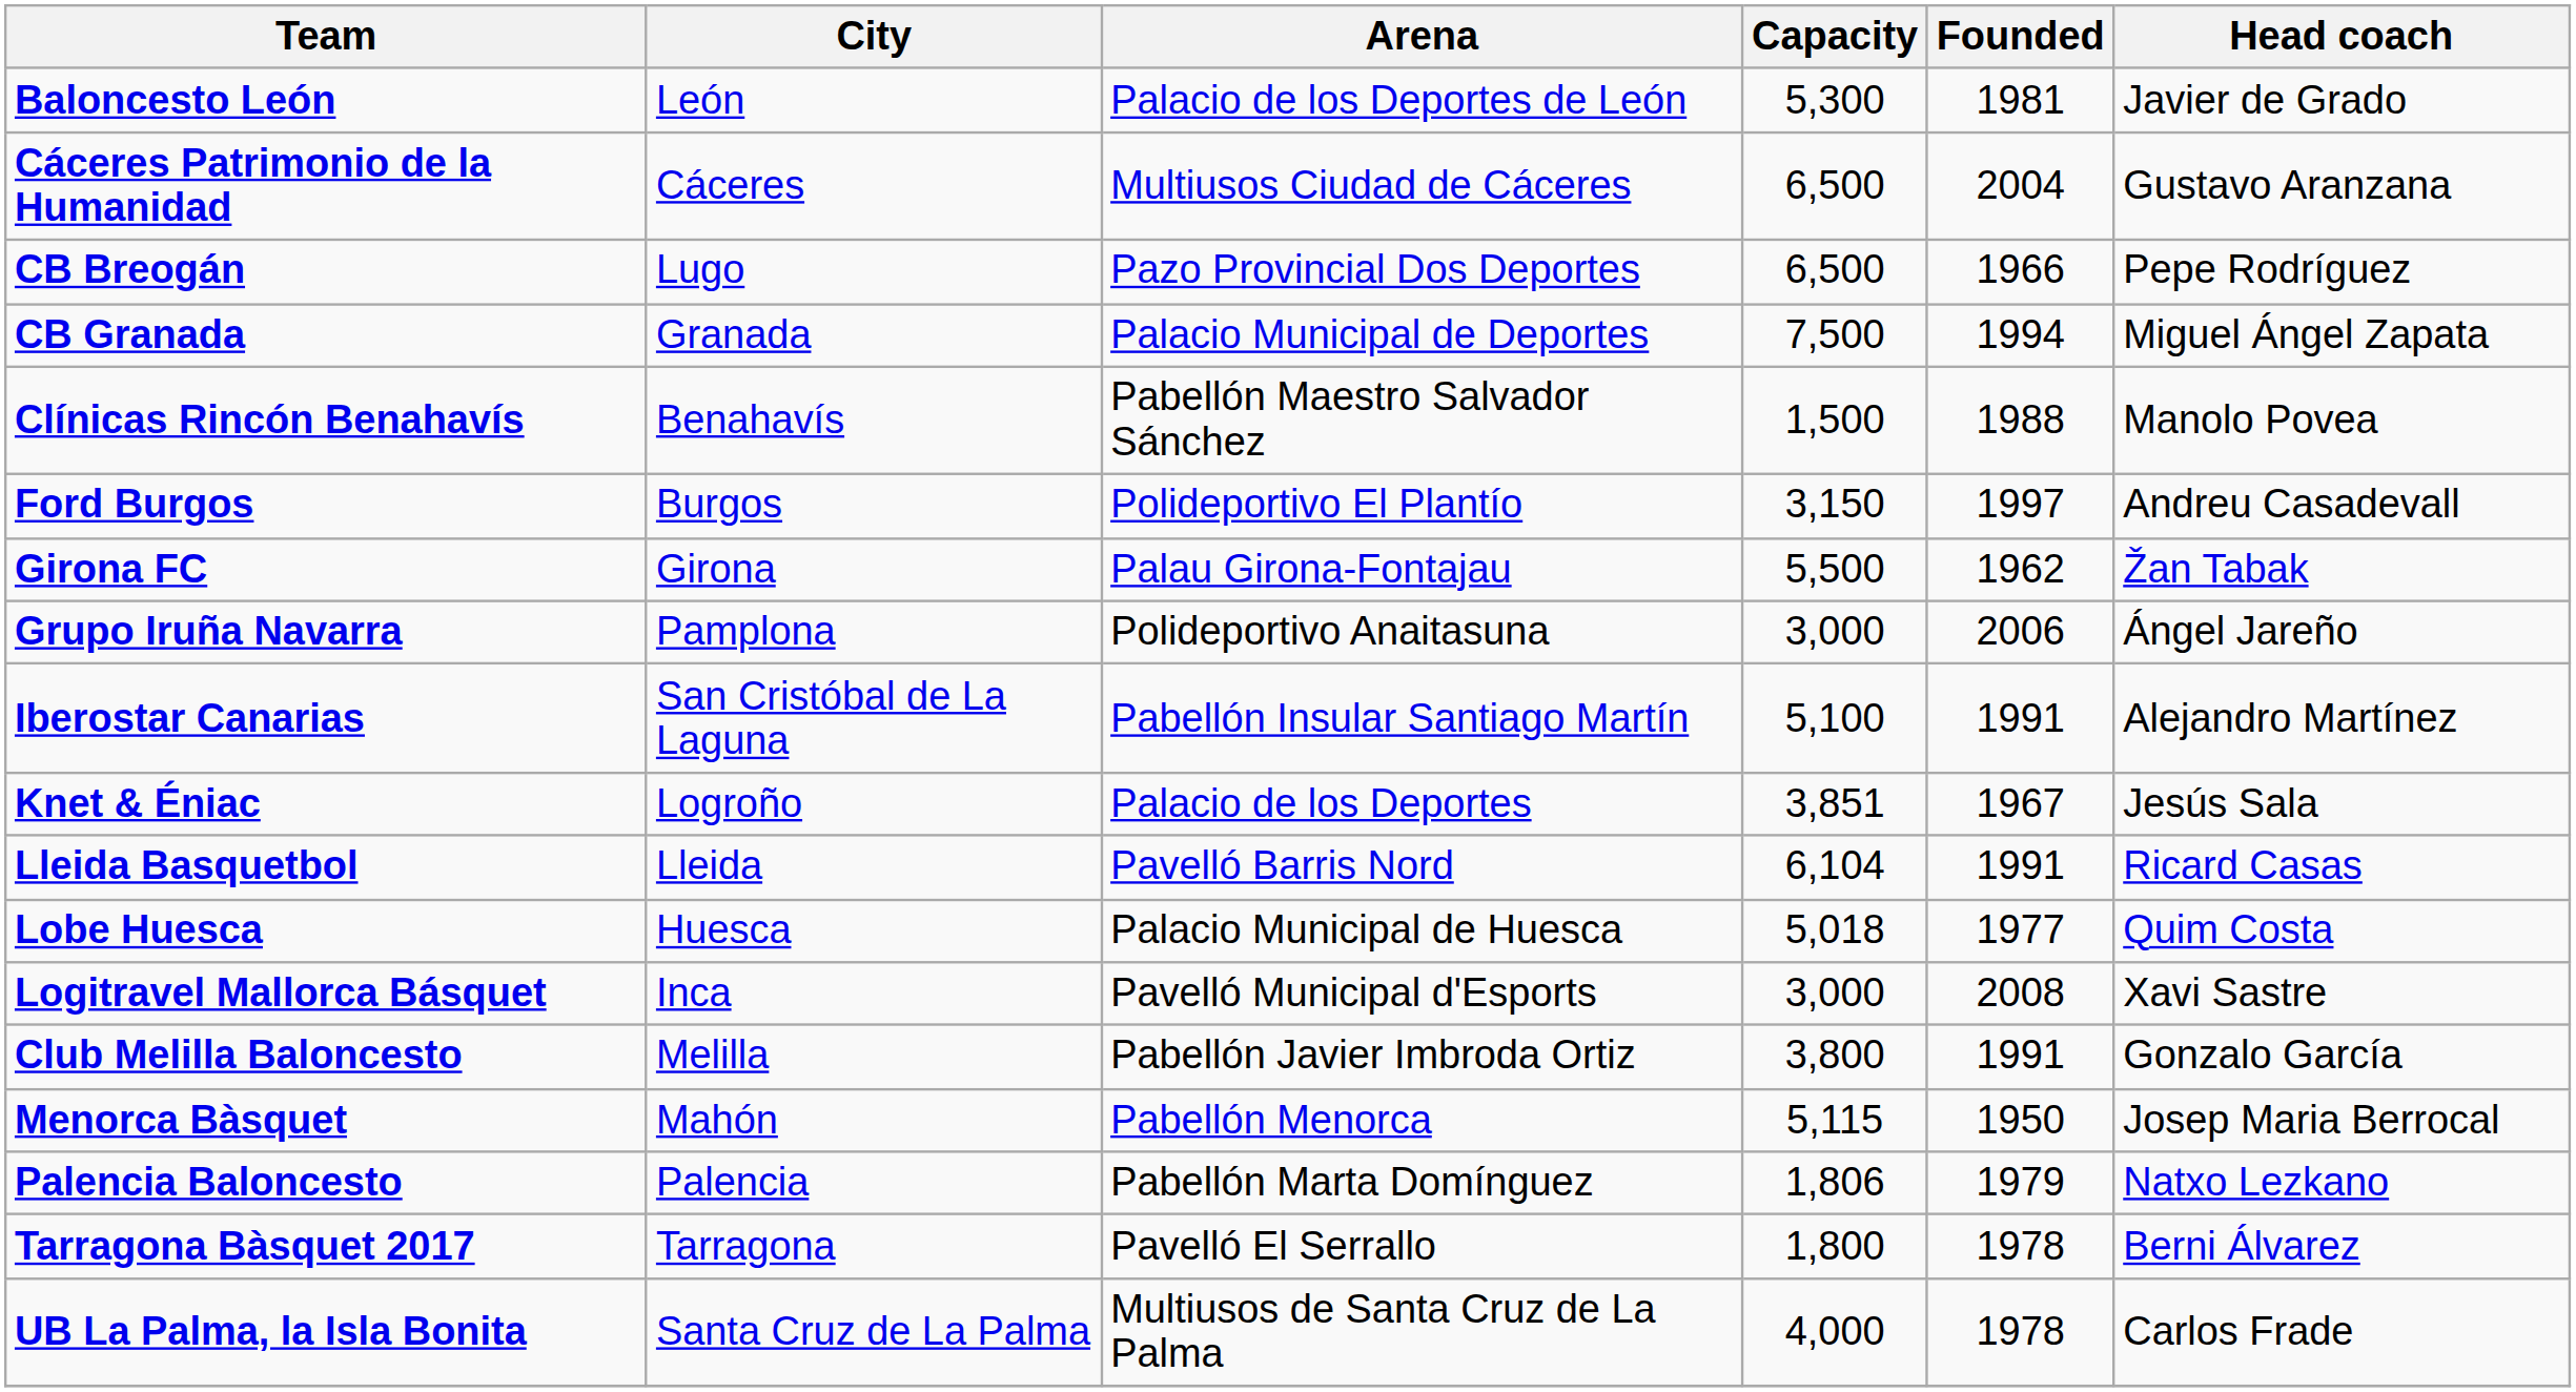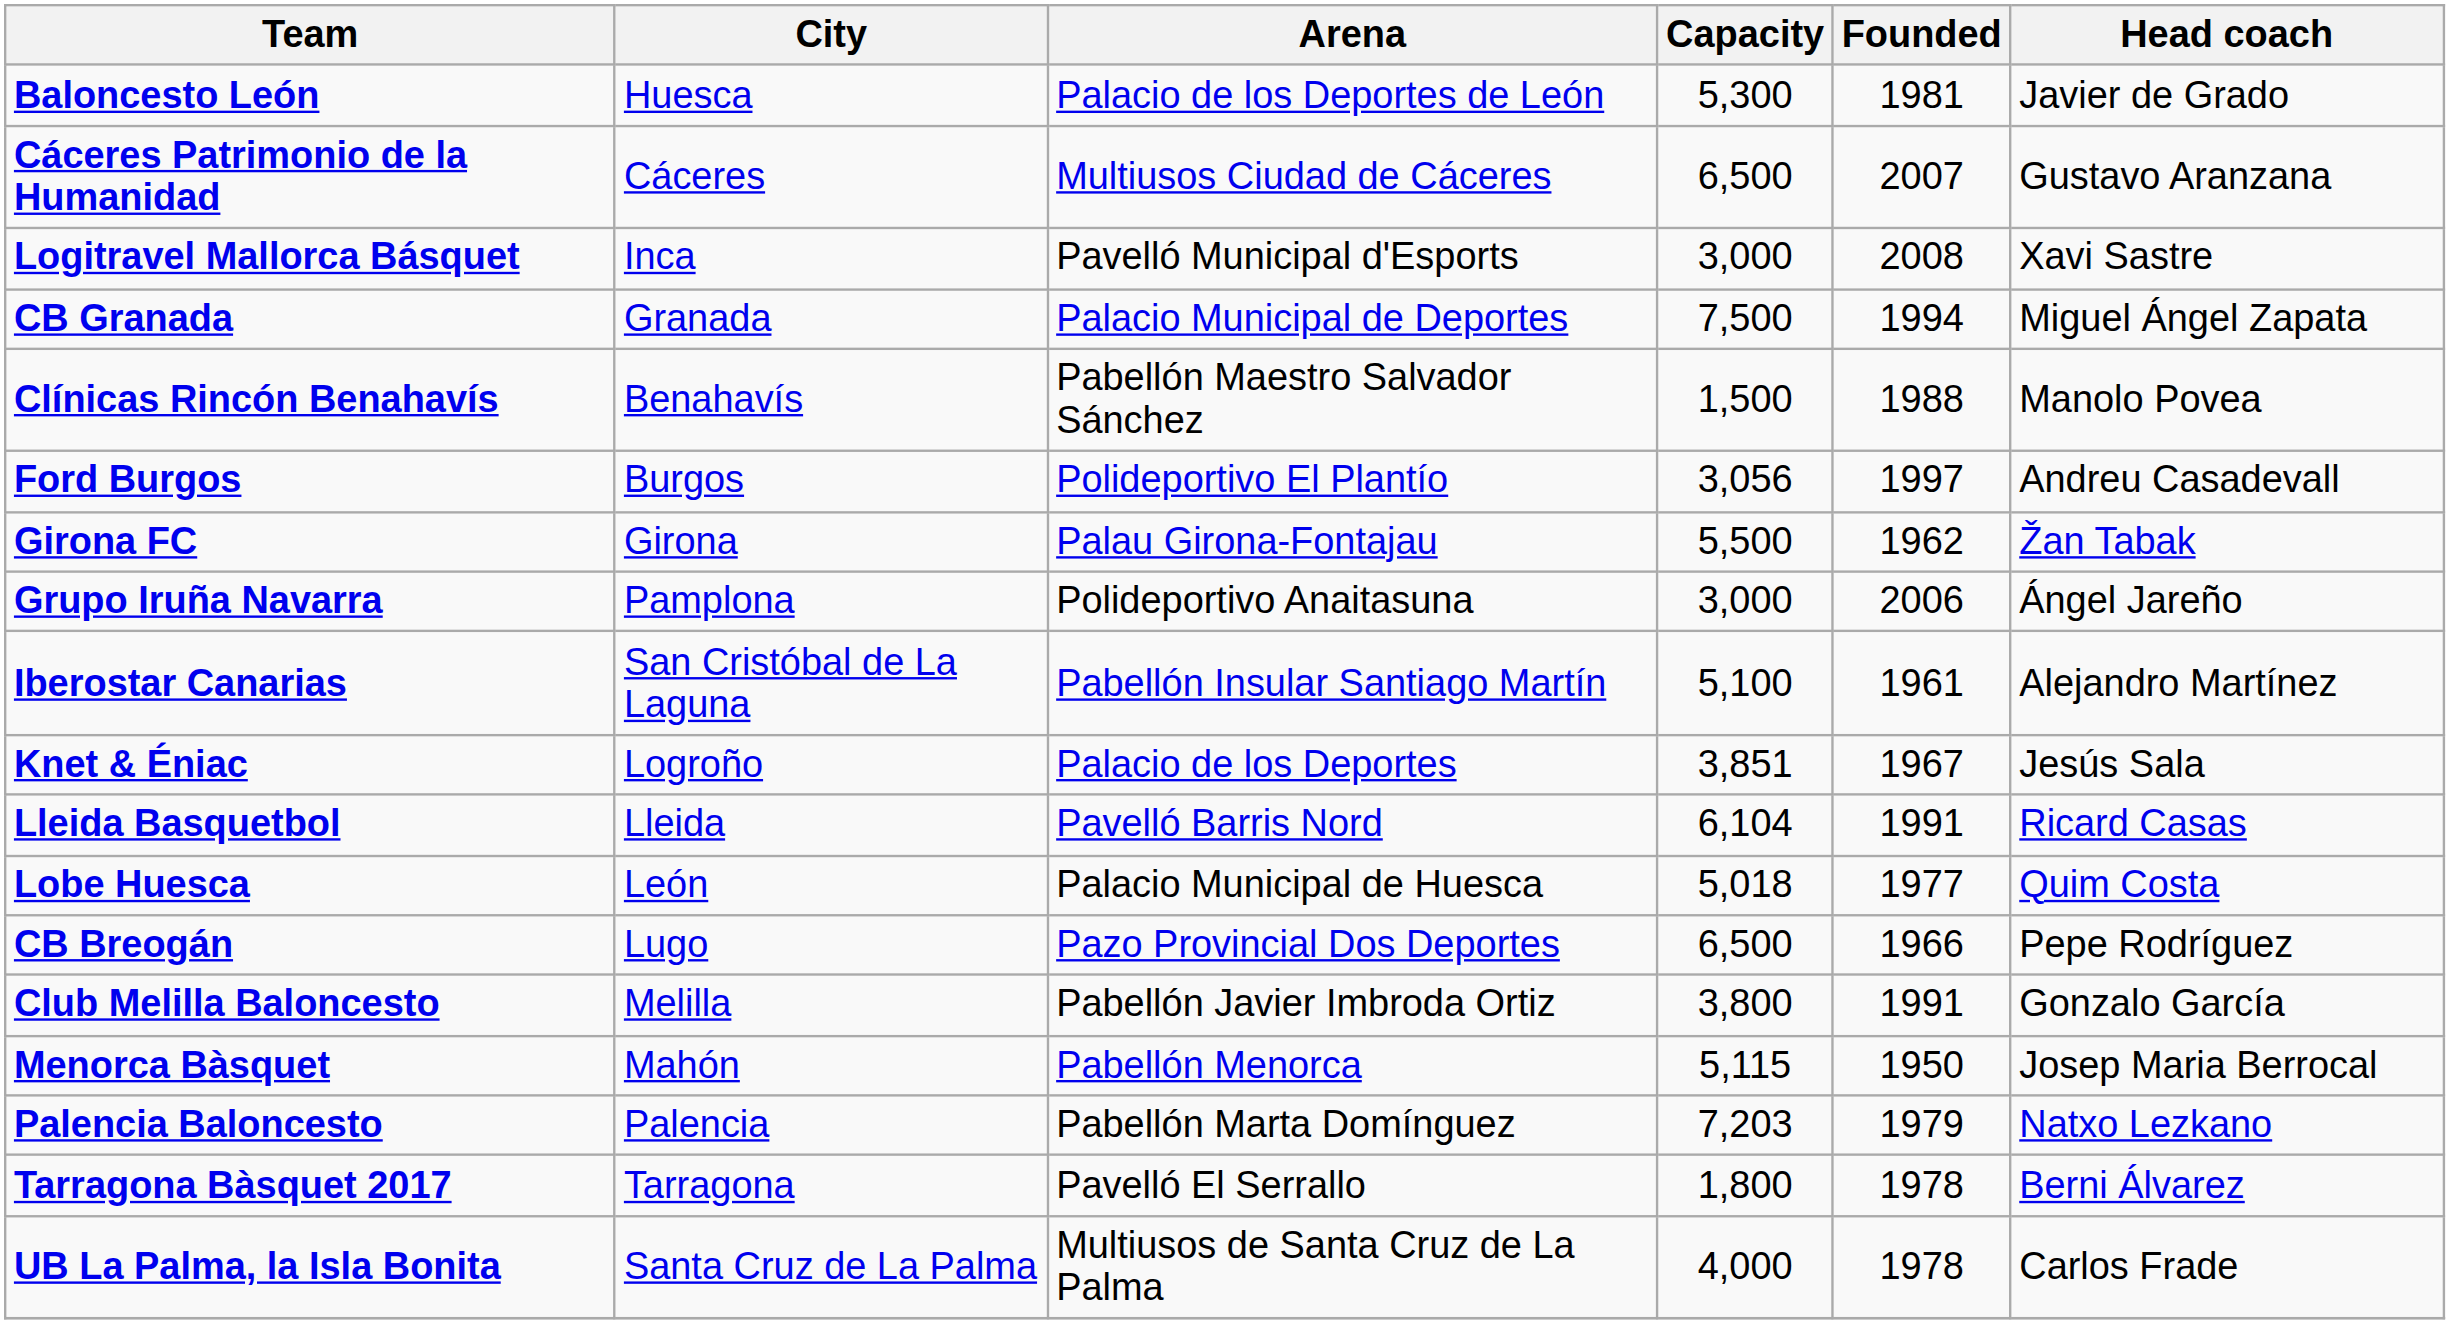Baloncesto León | City: León -> Huesca
Cáceres Patrimonio de la Humanidad | Founded: 2004 -> 2007
rows swapped: CB Breogán <-> Logitravel Mallorca Básquet
Ford Burgos | Capacity: 3,150 -> 3,056
Iberostar Canarias | Founded: 1991 -> 1961
Lobe Huesca | City: Huesca -> León
Palencia Baloncesto | Capacity: 1,806 -> 7,203
